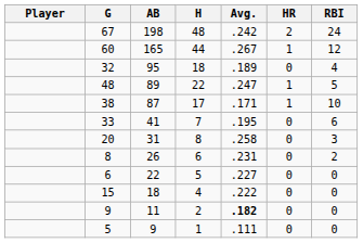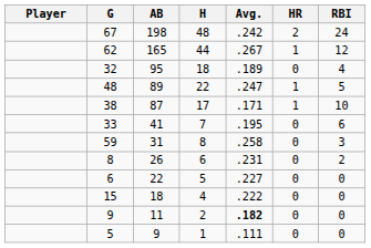165 | G: 60 -> 62
31 | G: 20 -> 59
